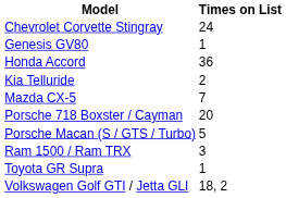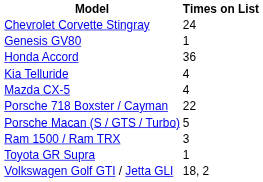Kia Telluride | Times on List: 2 -> 4
Mazda CX-5 | Times on List: 7 -> 4
Porsche 718 Boxster / Cayman | Times on List: 20 -> 22
